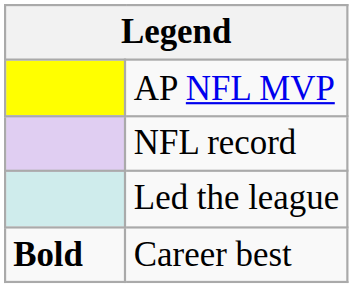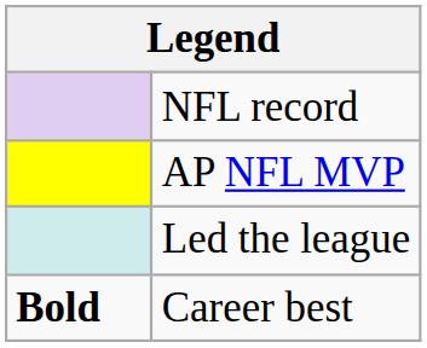rows swapped: AP NFL MVP <-> NFL record
